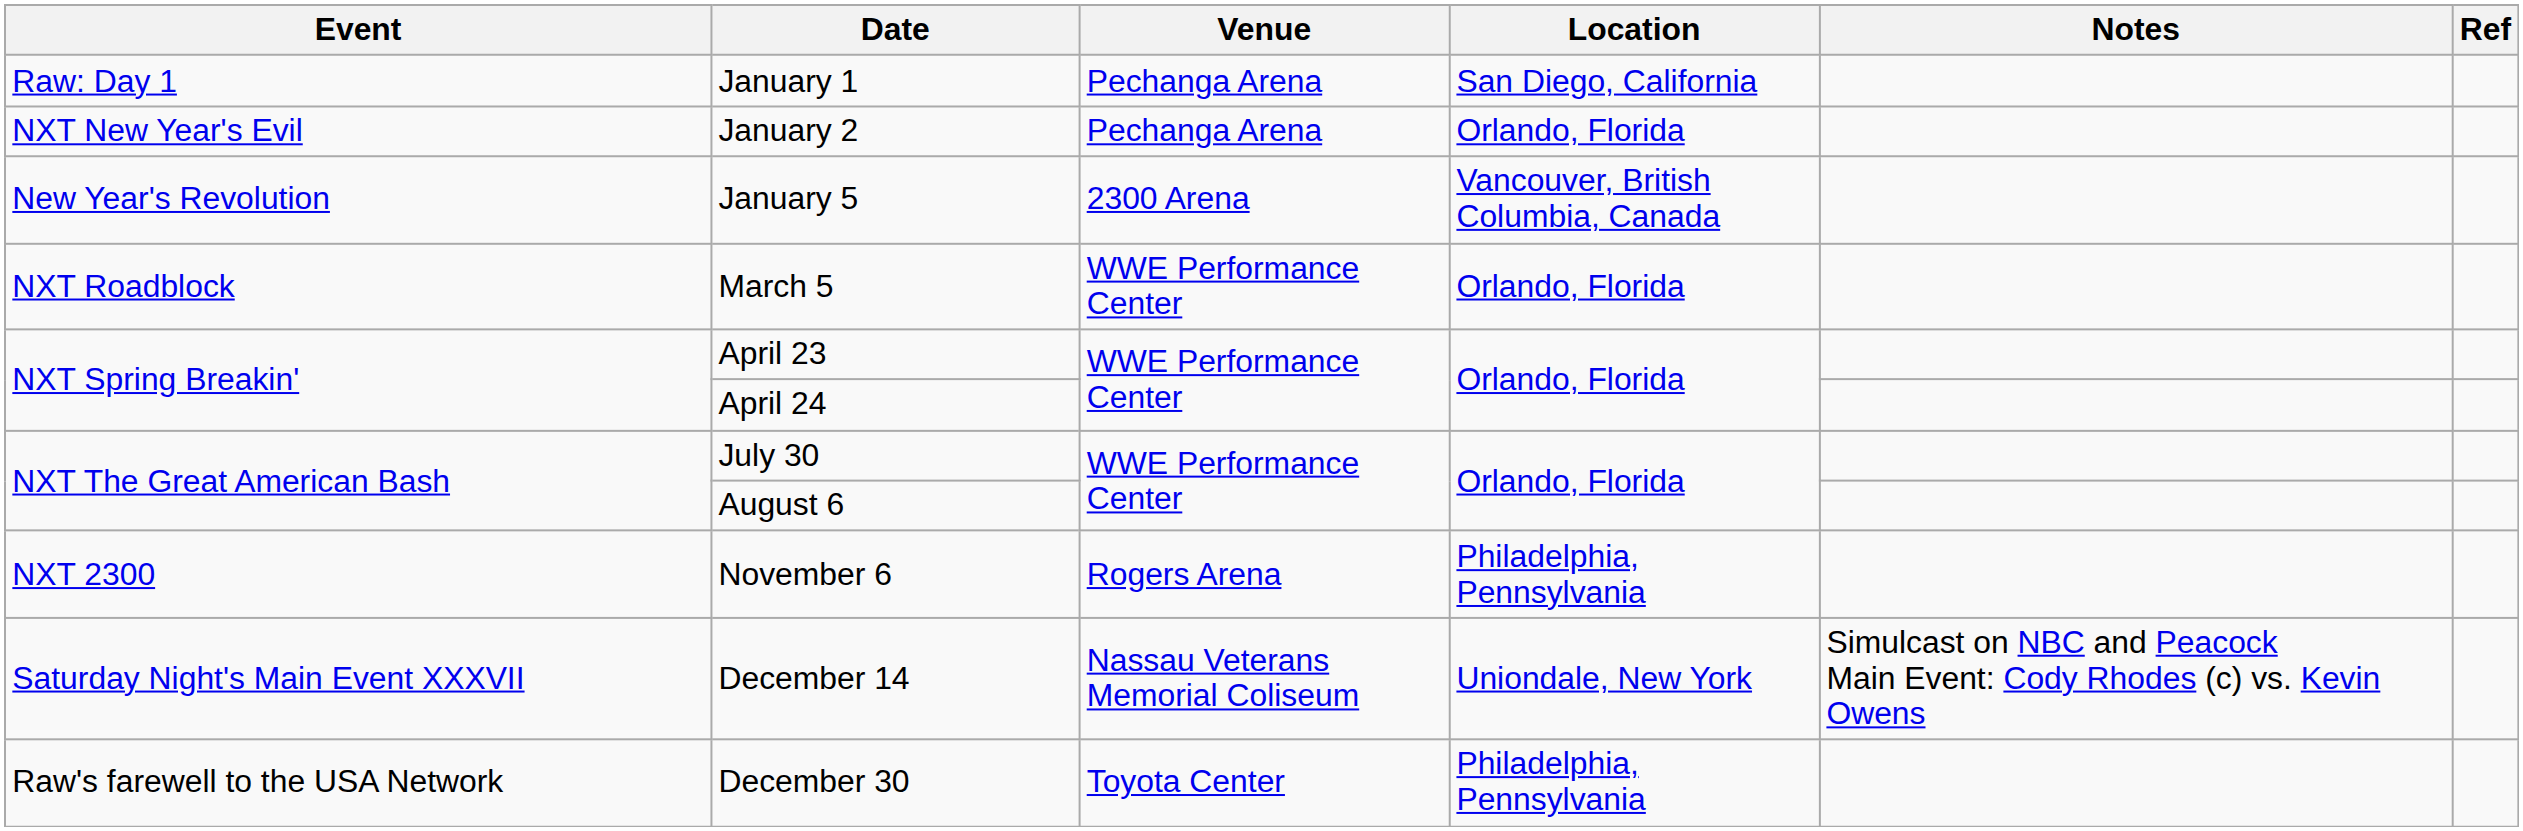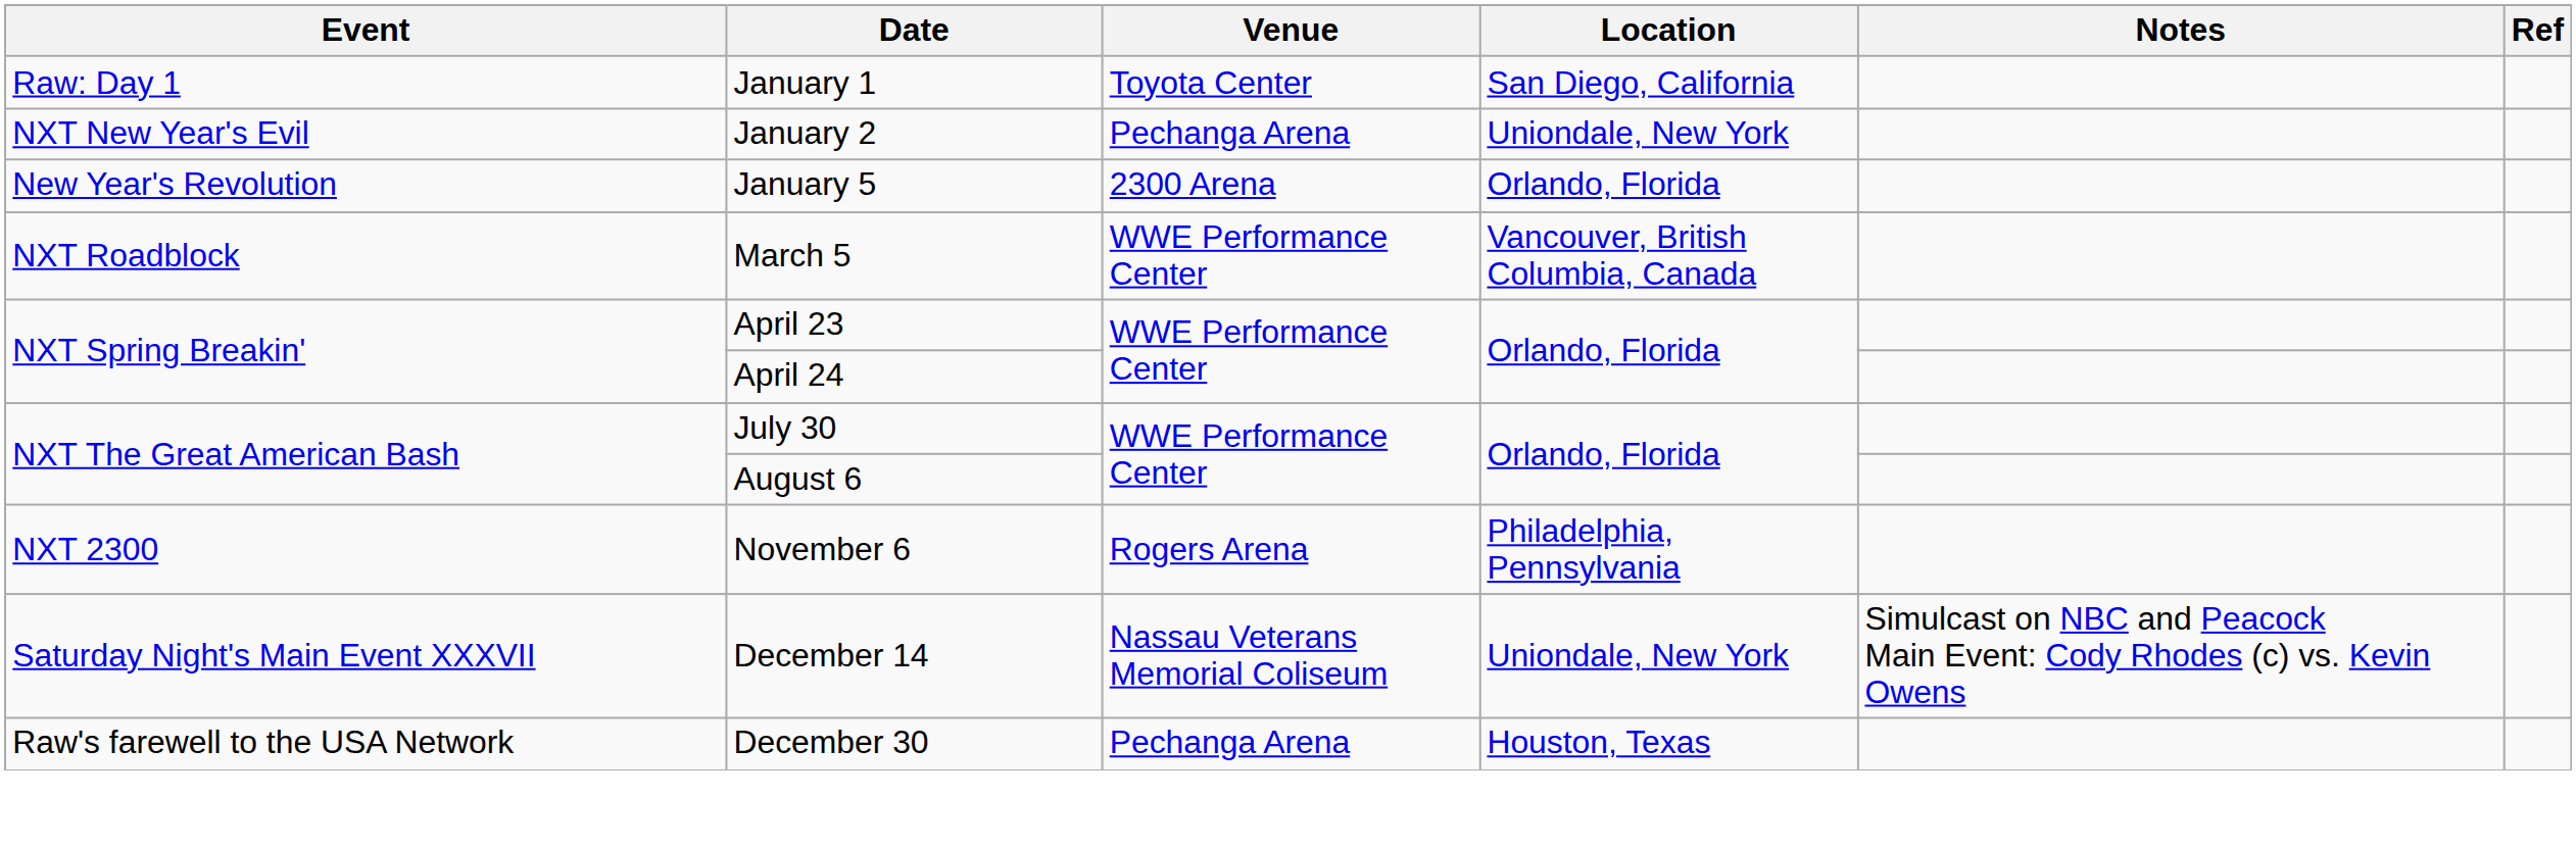January 1 | Venue: Pechanga Arena -> Toyota Center
January 2 | Location: Orlando, Florida -> Uniondale, New York
January 5 | Location: Vancouver, British Columbia, Canada -> Orlando, Florida
March 5 | Location: Orlando, Florida -> Vancouver, British Columbia, Canada
December 30 | Venue: Toyota Center -> Pechanga Arena
December 30 | Location: Philadelphia, Pennsylvania -> Houston, Texas
